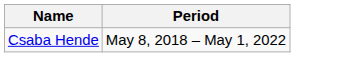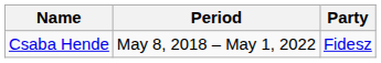+ column: Party | Fidesz
